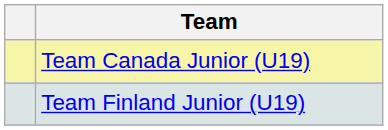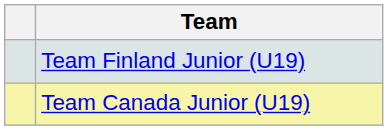rows swapped: Team Canada Junior (U19) <-> Team Finland Junior (U19)
